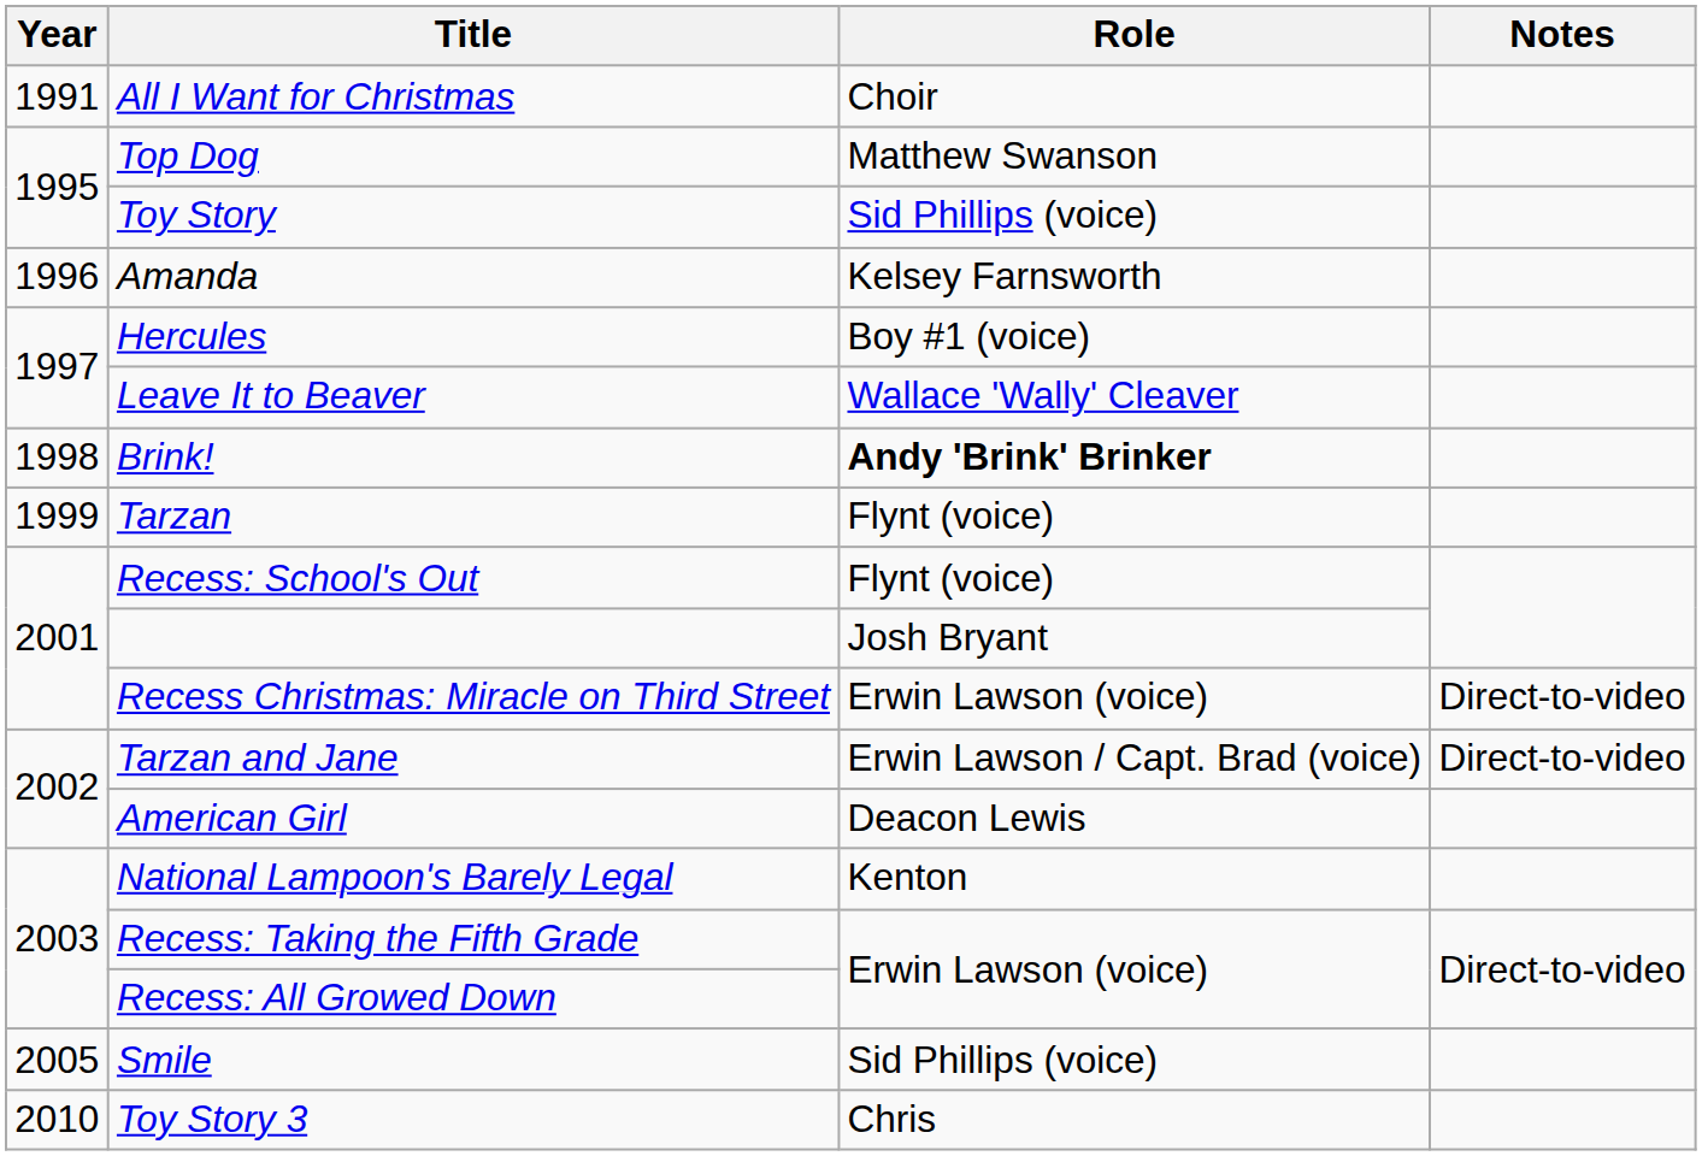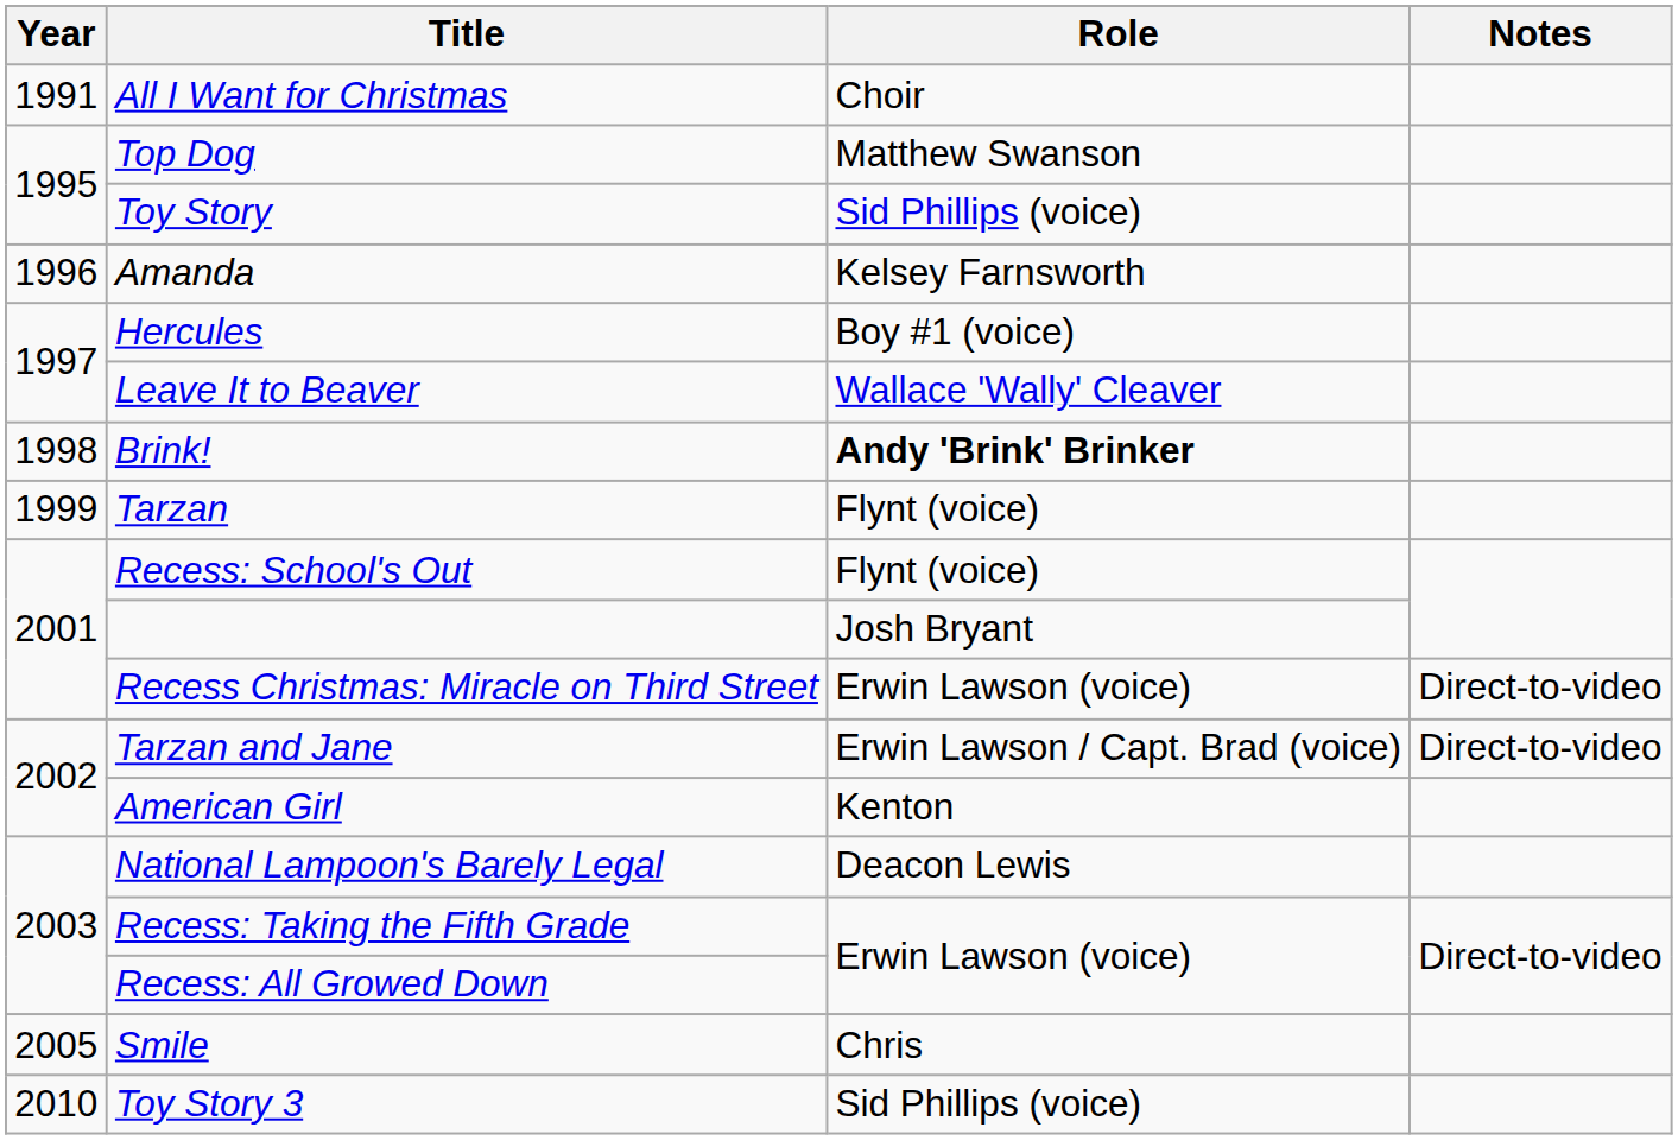American Girl | Role: Deacon Lewis -> Kenton
National Lampoon's Barely Legal | Role: Kenton -> Deacon Lewis
Smile | Role: Sid Phillips (voice) -> Chris
Toy Story 3 | Role: Chris -> Sid Phillips (voice)
